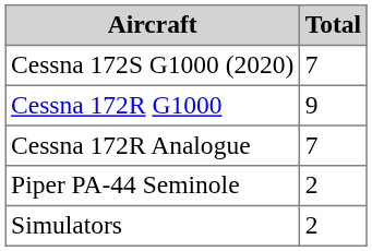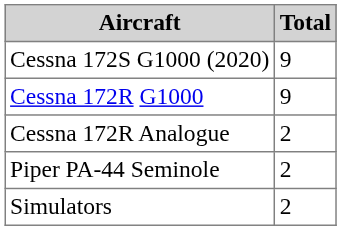Cessna 172S G1000 (2020) | Total: 7 -> 9
Cessna 172R Analogue | Total: 7 -> 2
